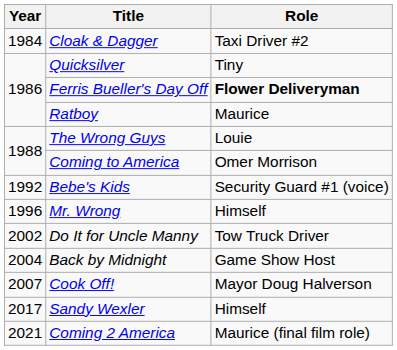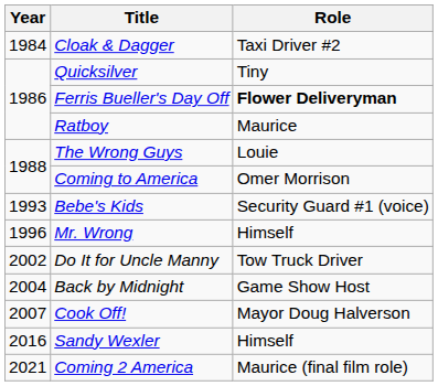Bebe's Kids | Year: 1992 -> 1993
Sandy Wexler | Year: 2017 -> 2016
